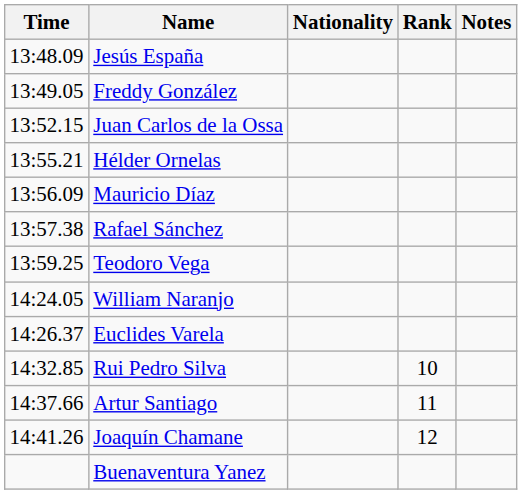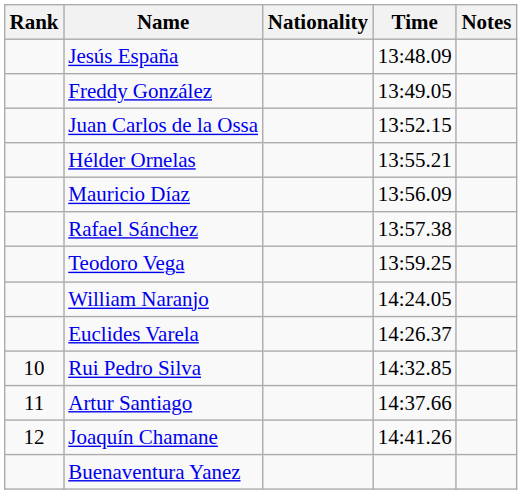columns swapped: Rank <-> Time
